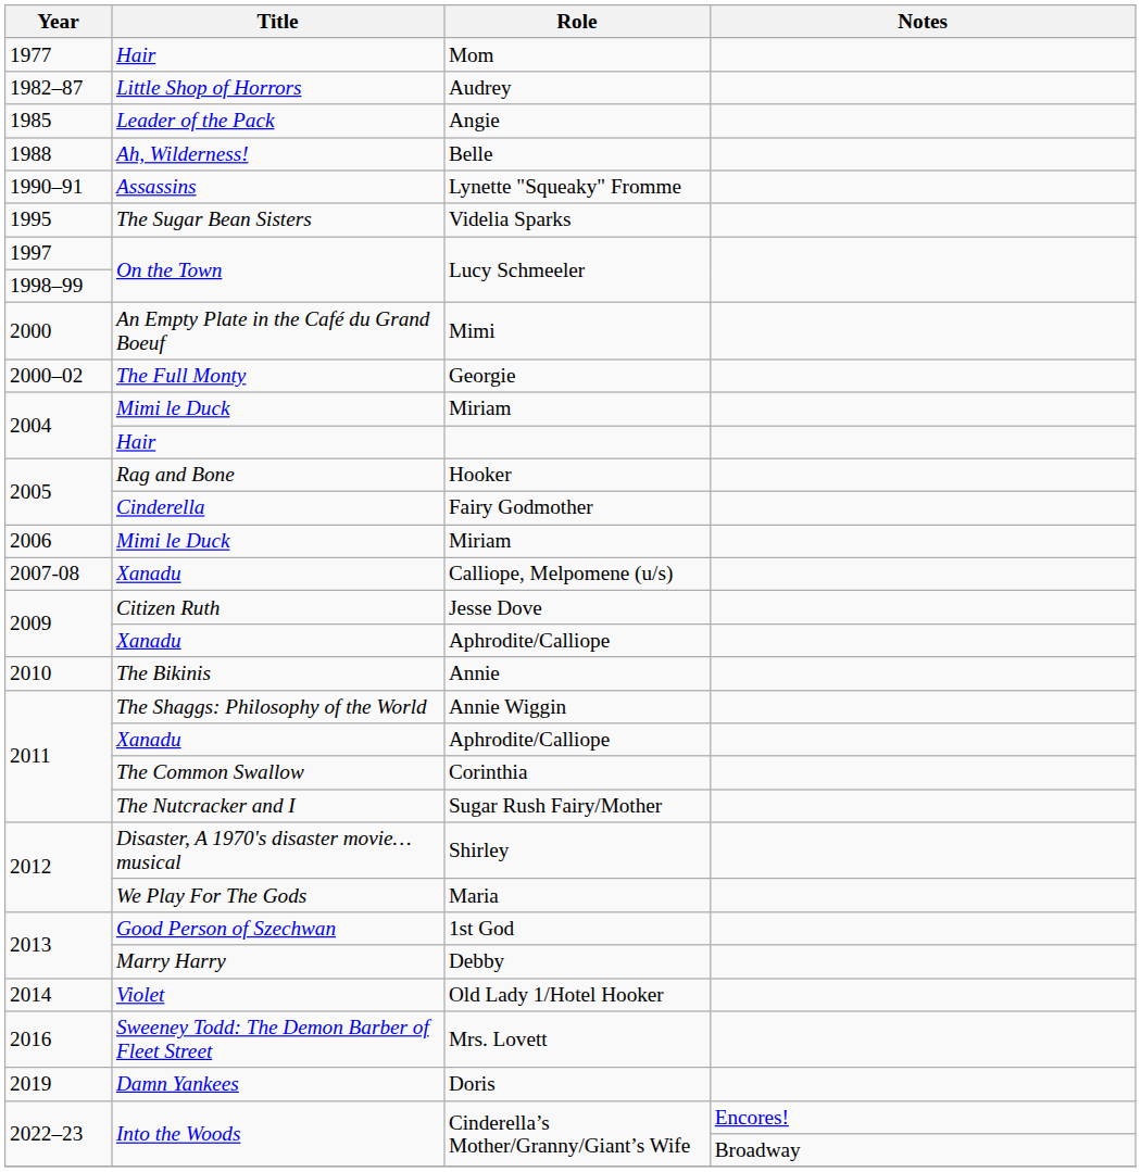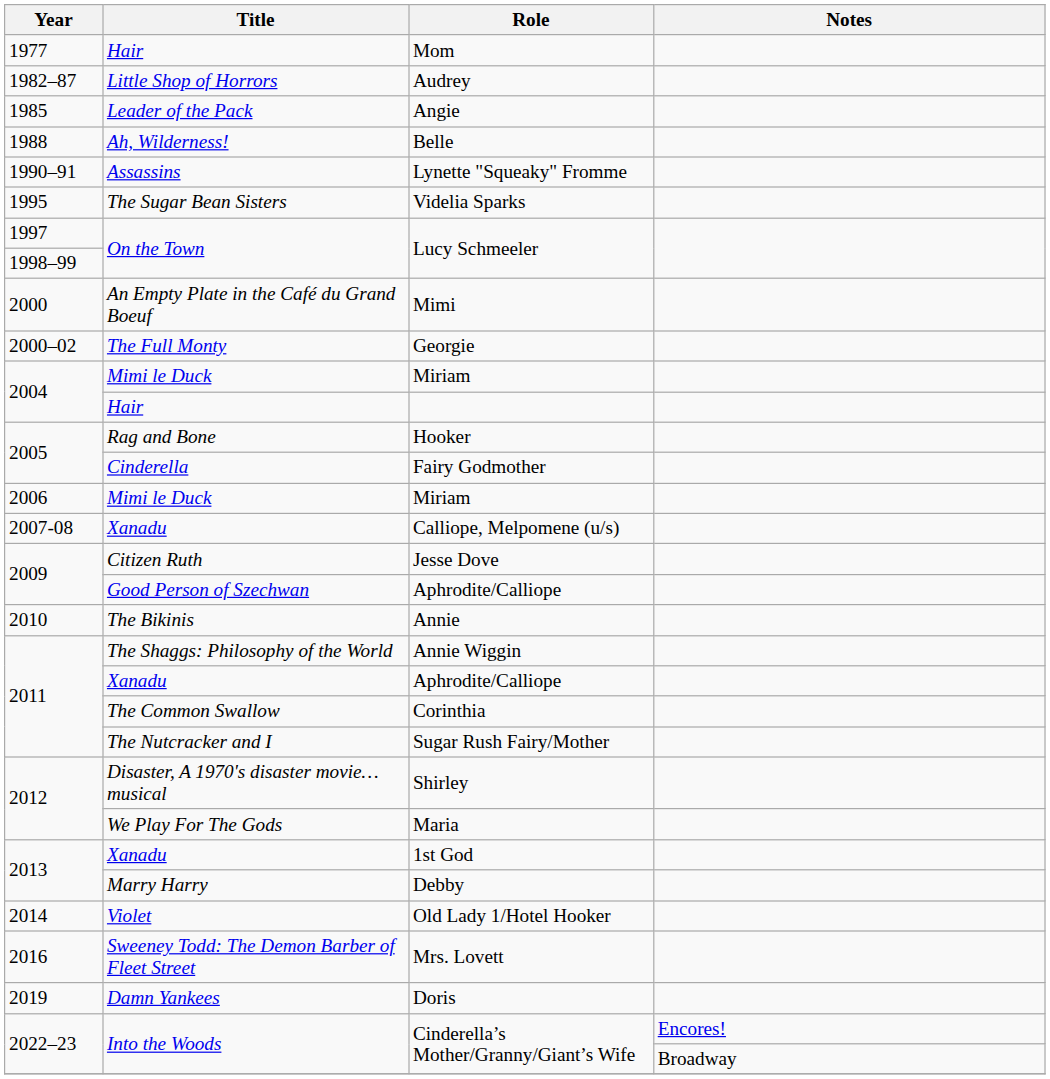2009 / Aphrodite/Calliope | Title: Xanadu -> Good Person of Szechwan
1st God | Title: Good Person of Szechwan -> Xanadu
